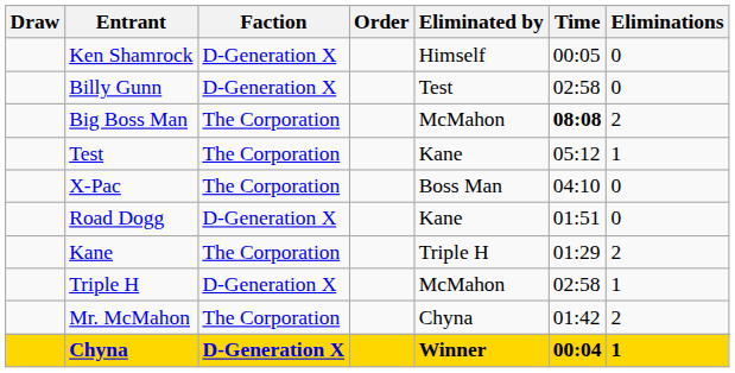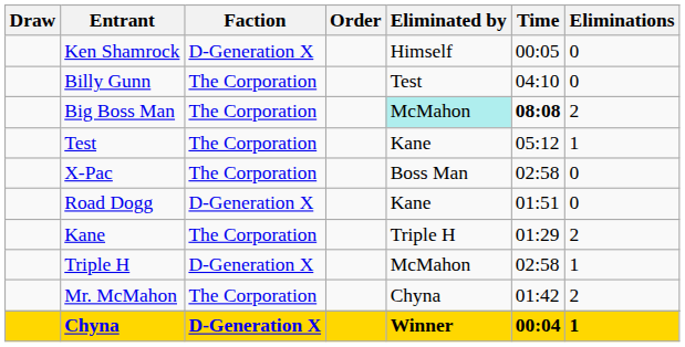Billy Gunn | Faction: D-Generation X -> The Corporation
Billy Gunn | Time: 02:58 -> 04:10
Big Boss Man | Eliminated by: no background -> paleturquoise background
X-Pac | Time: 04:10 -> 02:58
